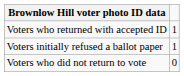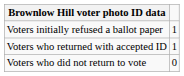rows swapped: Voters initially refused a ballot paper <-> Voters who returned with accepted ID
